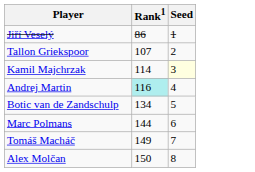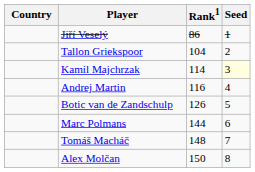+ column: Country
Tallon Griekspoor | Rank1: 107 -> 104
Andrej Martin | Rank1: paleturquoise background -> no background
Botic van de Zandschulp | Rank1: 134 -> 126
Tomáš Macháč | Rank1: 149 -> 148
